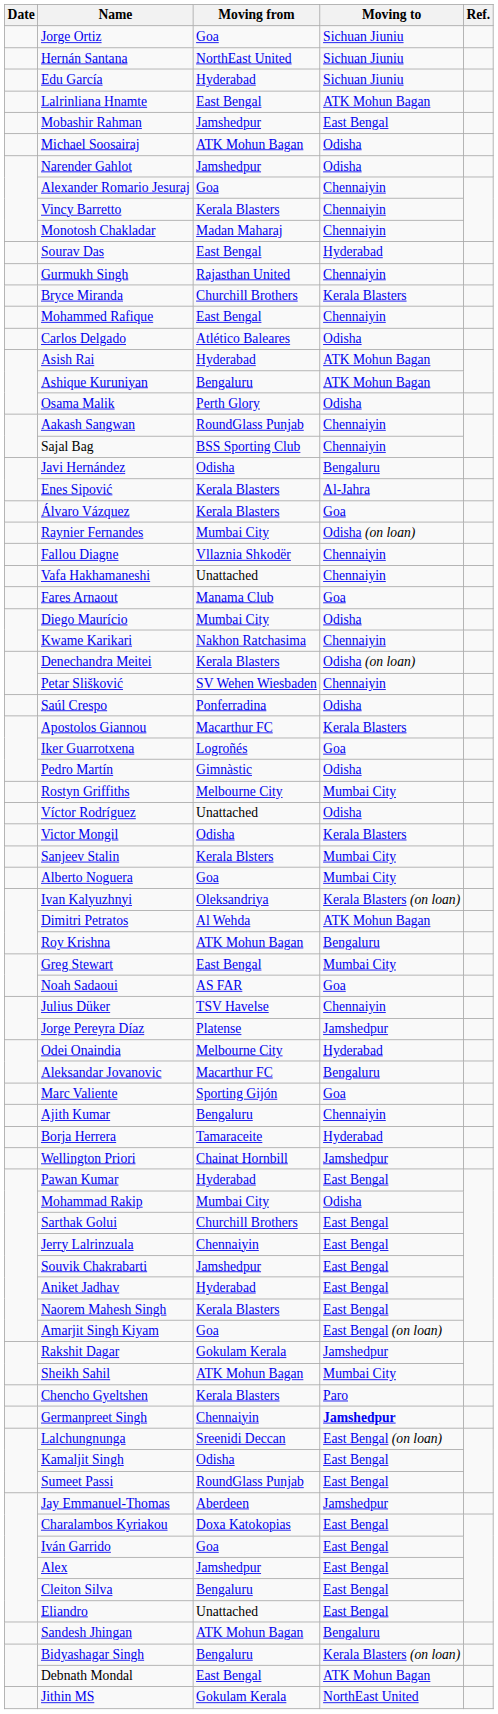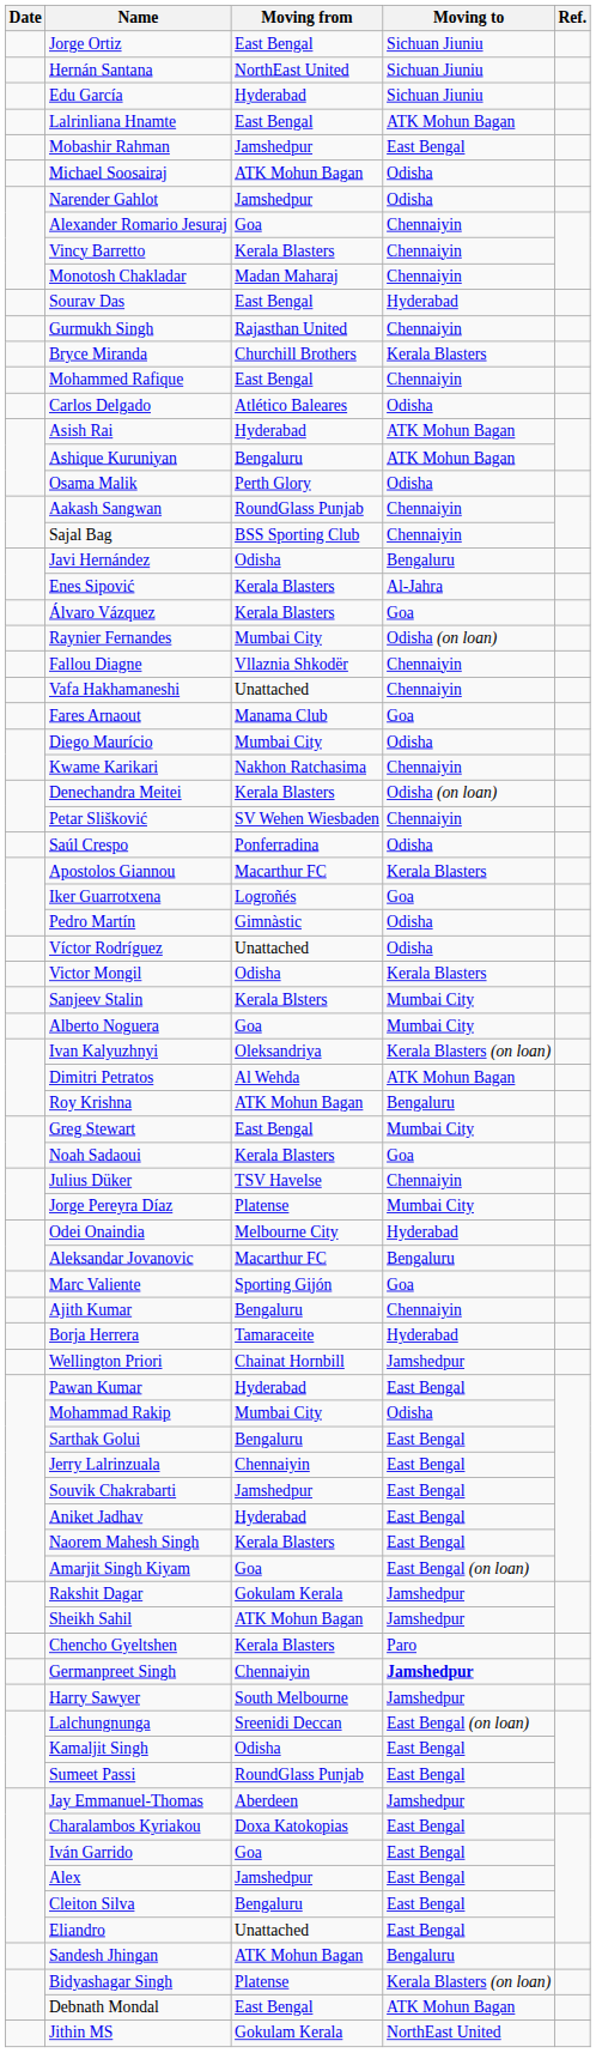Jorge Ortiz | Moving from: Goa -> East Bengal
- row: Rostyn Griffiths | Melbourne City | Mumbai City
Noah Sadaoui | Moving from: AS FAR -> Kerala Blasters
Jorge Pereyra Díaz | Moving to: Jamshedpur -> Mumbai City
Sarthak Golui | Moving from: Churchill Brothers -> Bengaluru
Sheikh Sahil | Moving to: Mumbai City -> Jamshedpur
+ row: Harry Sawyer | South Melbourne | Jamshedpur
Bidyashagar Singh | Moving from: Bengaluru -> Platense
